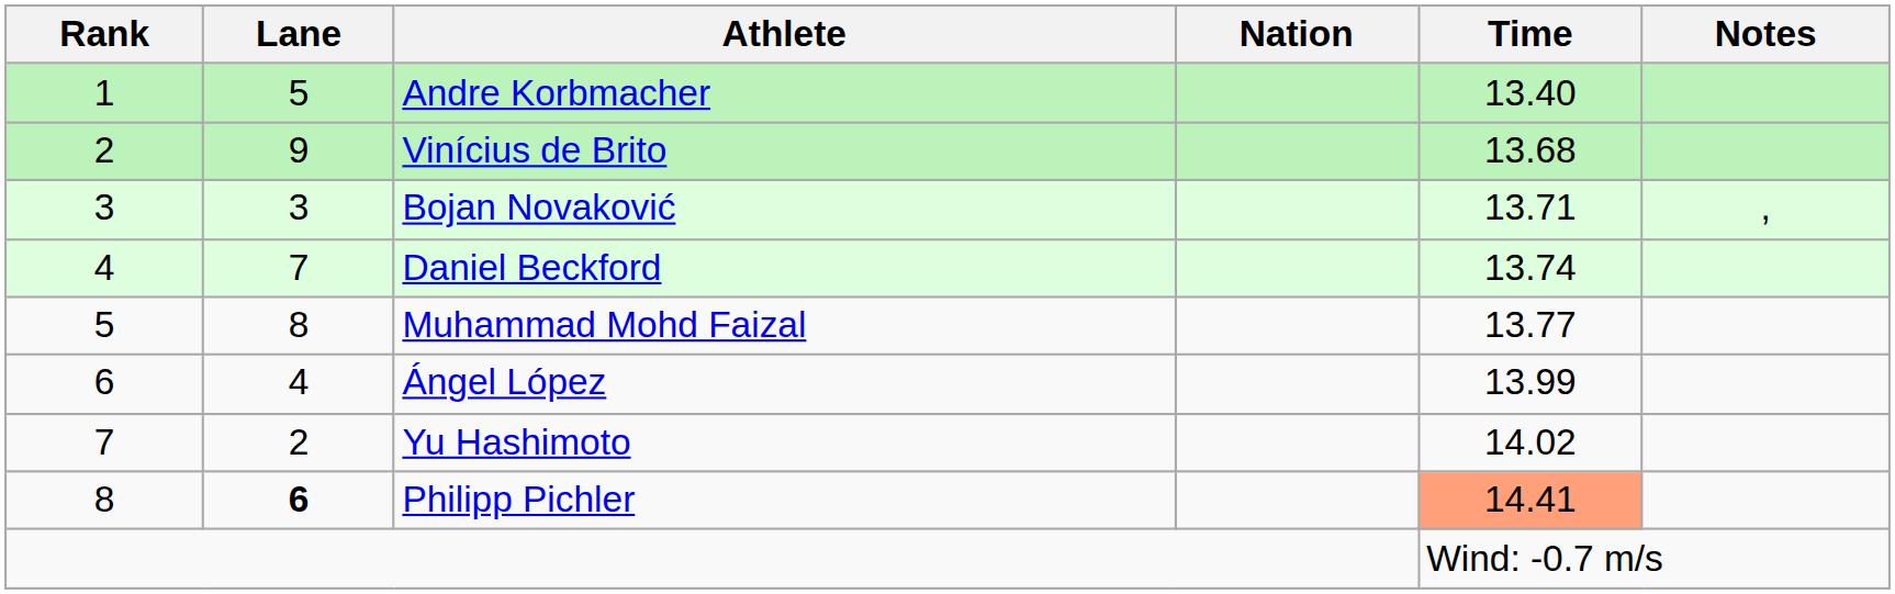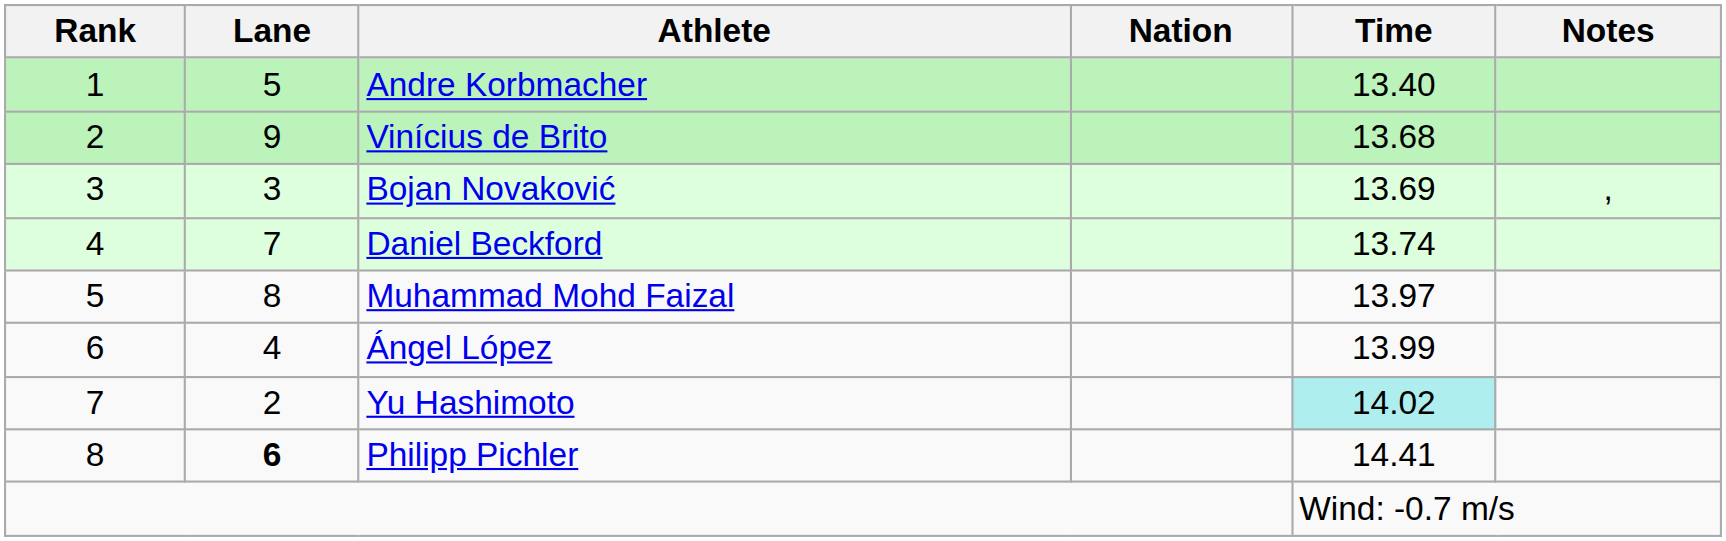Bojan Novaković | Time: 13.71 -> 13.69
Muhammad Mohd Faizal | Time: 13.77 -> 13.97
Yu Hashimoto | Time: no background -> paleturquoise background
Philipp Pichler | Time: lightsalmon background -> no background
